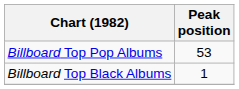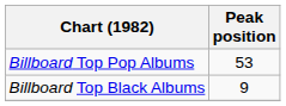Billboard Top Black Albums | Peak position: 1 -> 9
